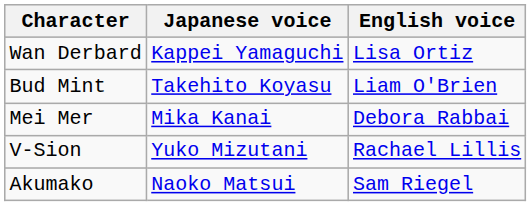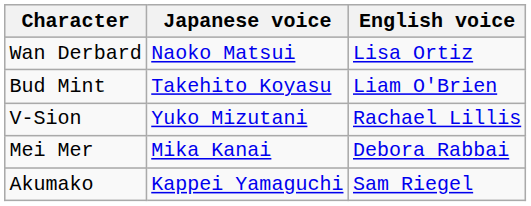Wan Derbard | Japanese voice: Kappei Yamaguchi -> Naoko Matsui
rows swapped: Mei Mer <-> V-Sion
Akumako | Japanese voice: Naoko Matsui -> Kappei Yamaguchi
